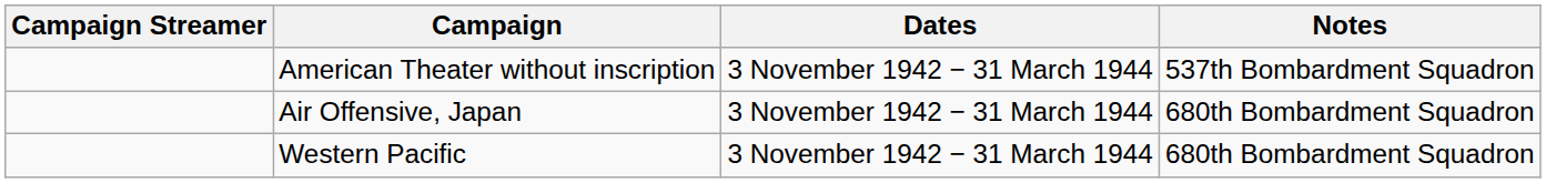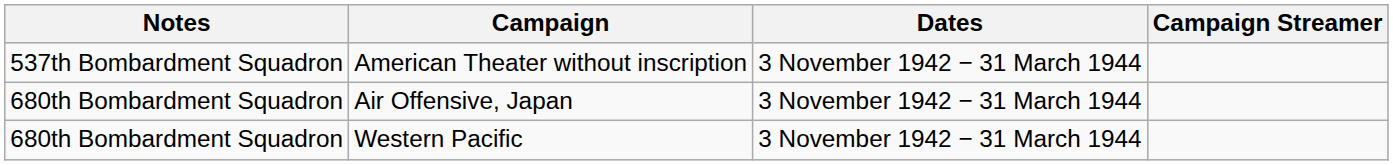columns swapped: Campaign Streamer <-> Notes
